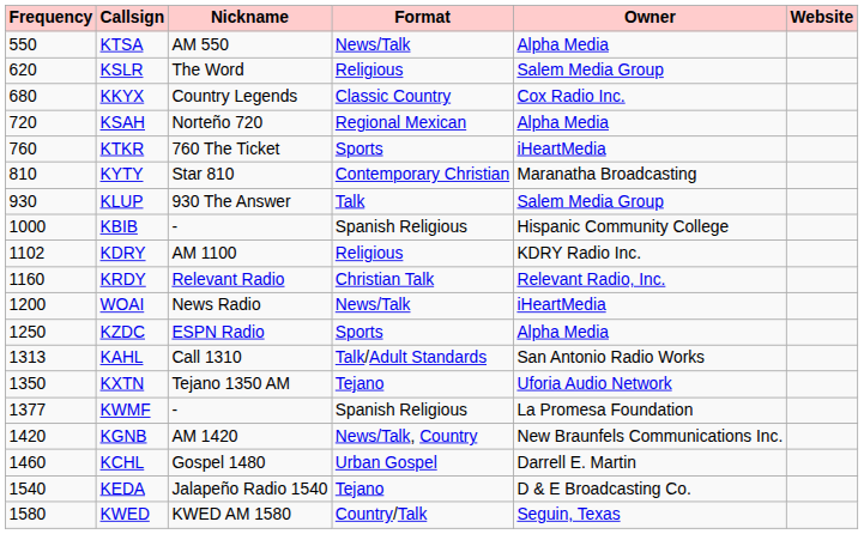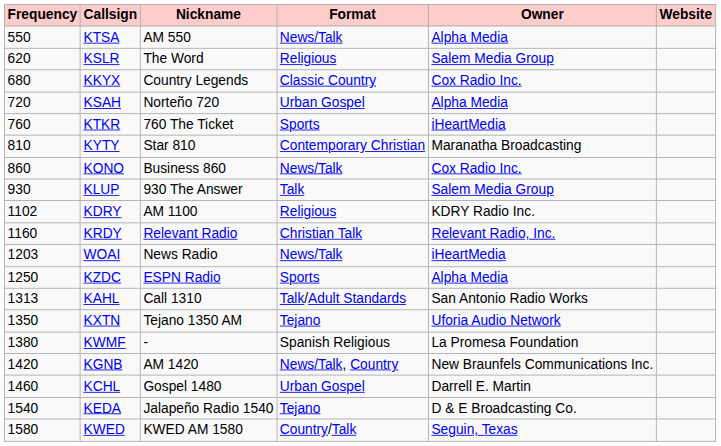KSAH | Format: Regional Mexican -> Urban Gospel
+ row: 860 | KONO | Business 860 | News/Talk | Cox Radio Inc.
- row: 1000 | KBIB | - | Spanish Religious | Hispanic Community College
WOAI | Frequency: 1200 -> 1203
KWMF | Frequency: 1377 -> 1380
